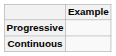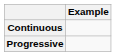rows swapped: Progressive <-> Continuous
